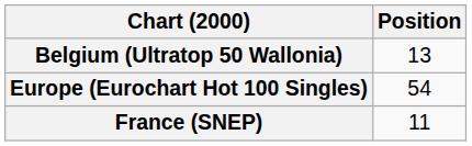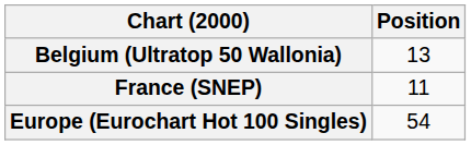rows swapped: Europe (Eurochart Hot 100 Singles) <-> France (SNEP)
